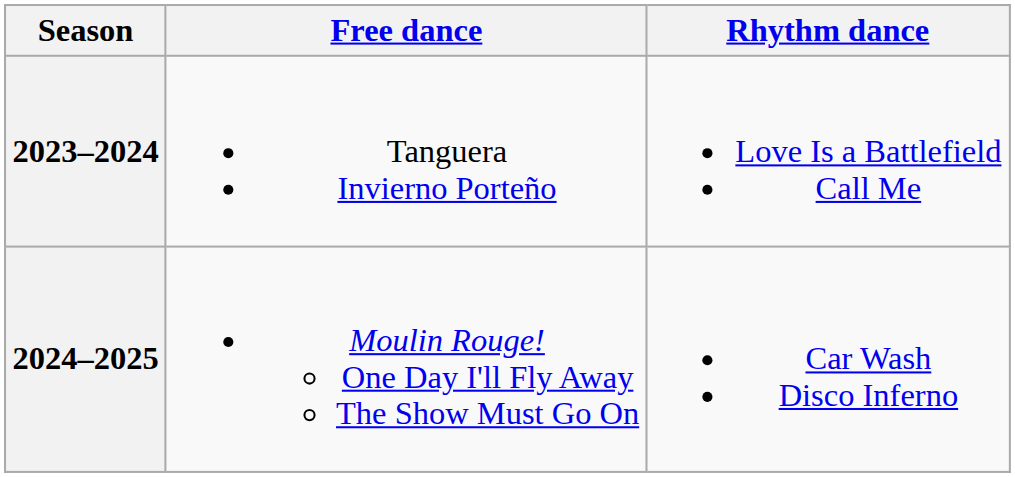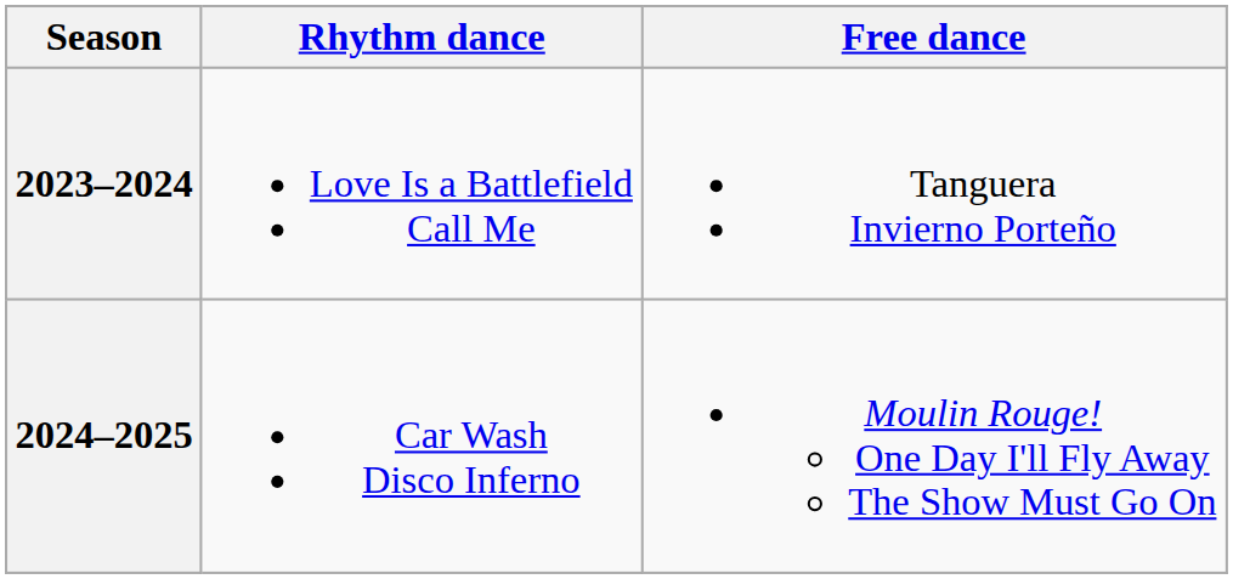columns swapped: Rhythm dance <-> Free dance
